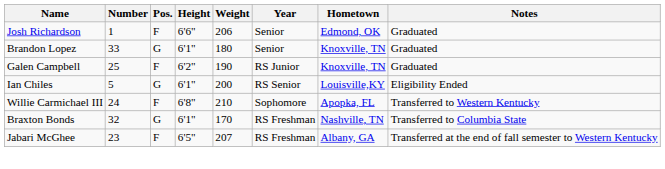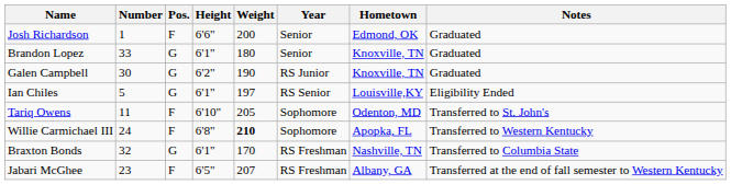Josh Richardson | Weight: 206 -> 200
Galen Campbell | Number: 25 -> 30
Galen Campbell | Pos.: F -> G
Ian Chiles | Weight: 200 -> 197
+ row: Tariq Owens | 11 | F | 6'10" | 205 | Sophomore | Odenton, MD | Transferred to St. John's
Willie Carmichael III | Weight: normal -> bold
